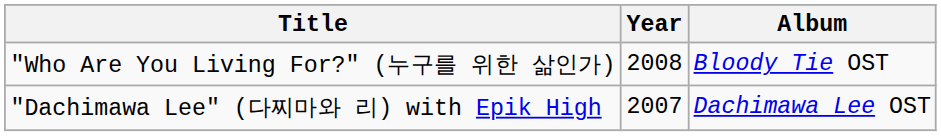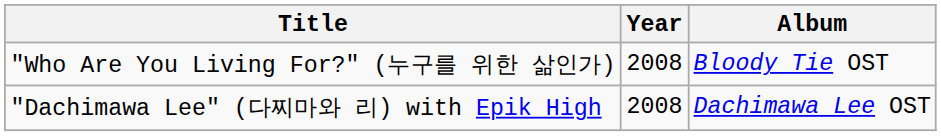"Dachimawa Lee" (다찌마와 리) with Epik High | Year: 2007 -> 2008
